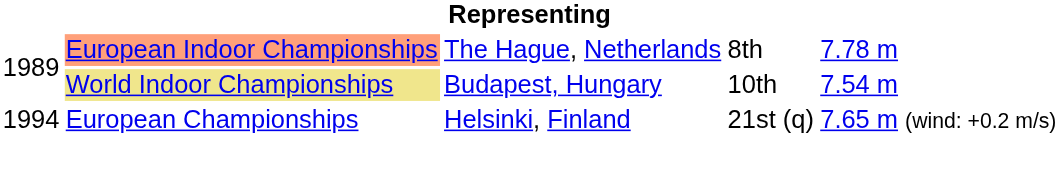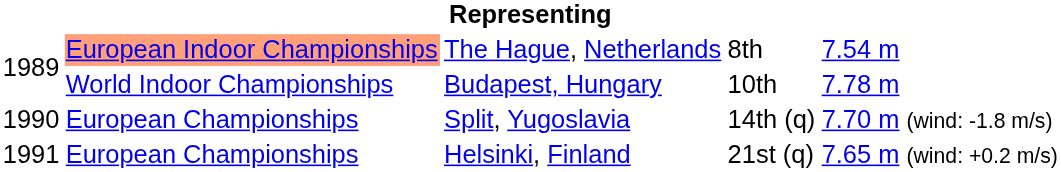The Hague, Netherlands | column 5: 7.78 m -> 7.54 m
Budapest, Hungary | column 2: khaki background -> no background
Budapest, Hungary | column 5: 7.54 m -> 7.78 m
+ row: 1990 | European Championships | Split, Yugoslavia | 14th (q) | 7.70 m (wind: -1.8 m/s)
Helsinki, Finland | column 1: 1994 -> 1991
